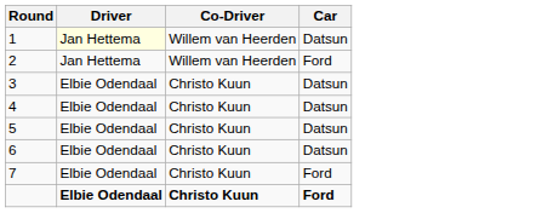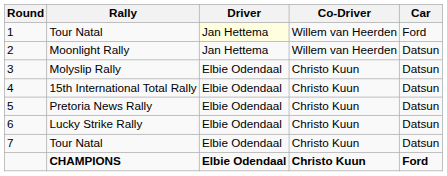+ column: Rally | Tour Natal | Moonlight Rally | Molyslip Rally | 15th International Total Rally | Pretoria News Rally | Lucky Strike Rally | Tour Natal | CHAMPIONS
1 | Car: Datsun -> Ford
2 | Car: Ford -> Datsun
7 | Car: Ford -> Datsun
